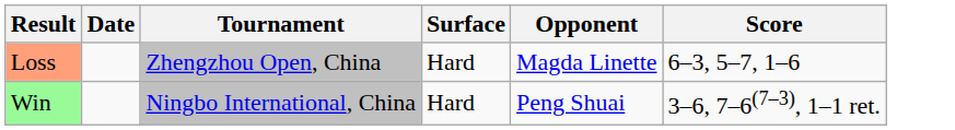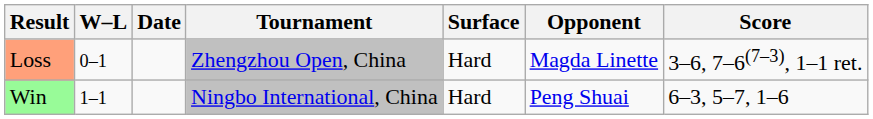+ column: W–L | 0–1 | 1–1
Loss | Score: 6–3, 5–7, 1–6 -> 3–6, 7–6(7–3), 1–1 ret.
Win | Score: 3–6, 7–6(7–3), 1–1 ret. -> 6–3, 5–7, 1–6
